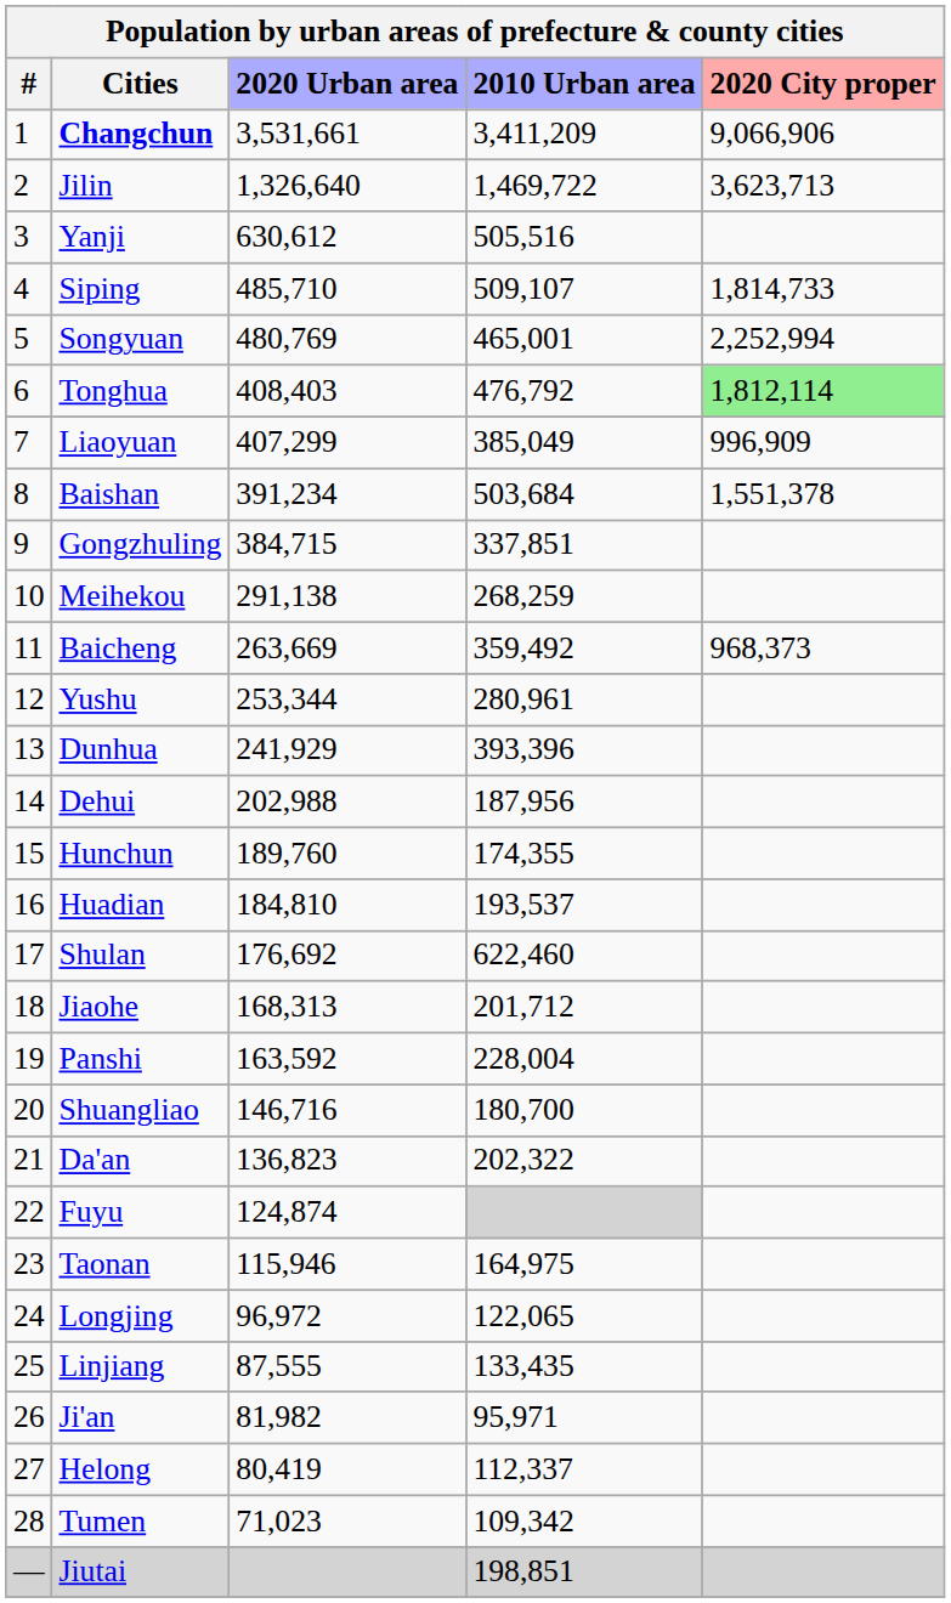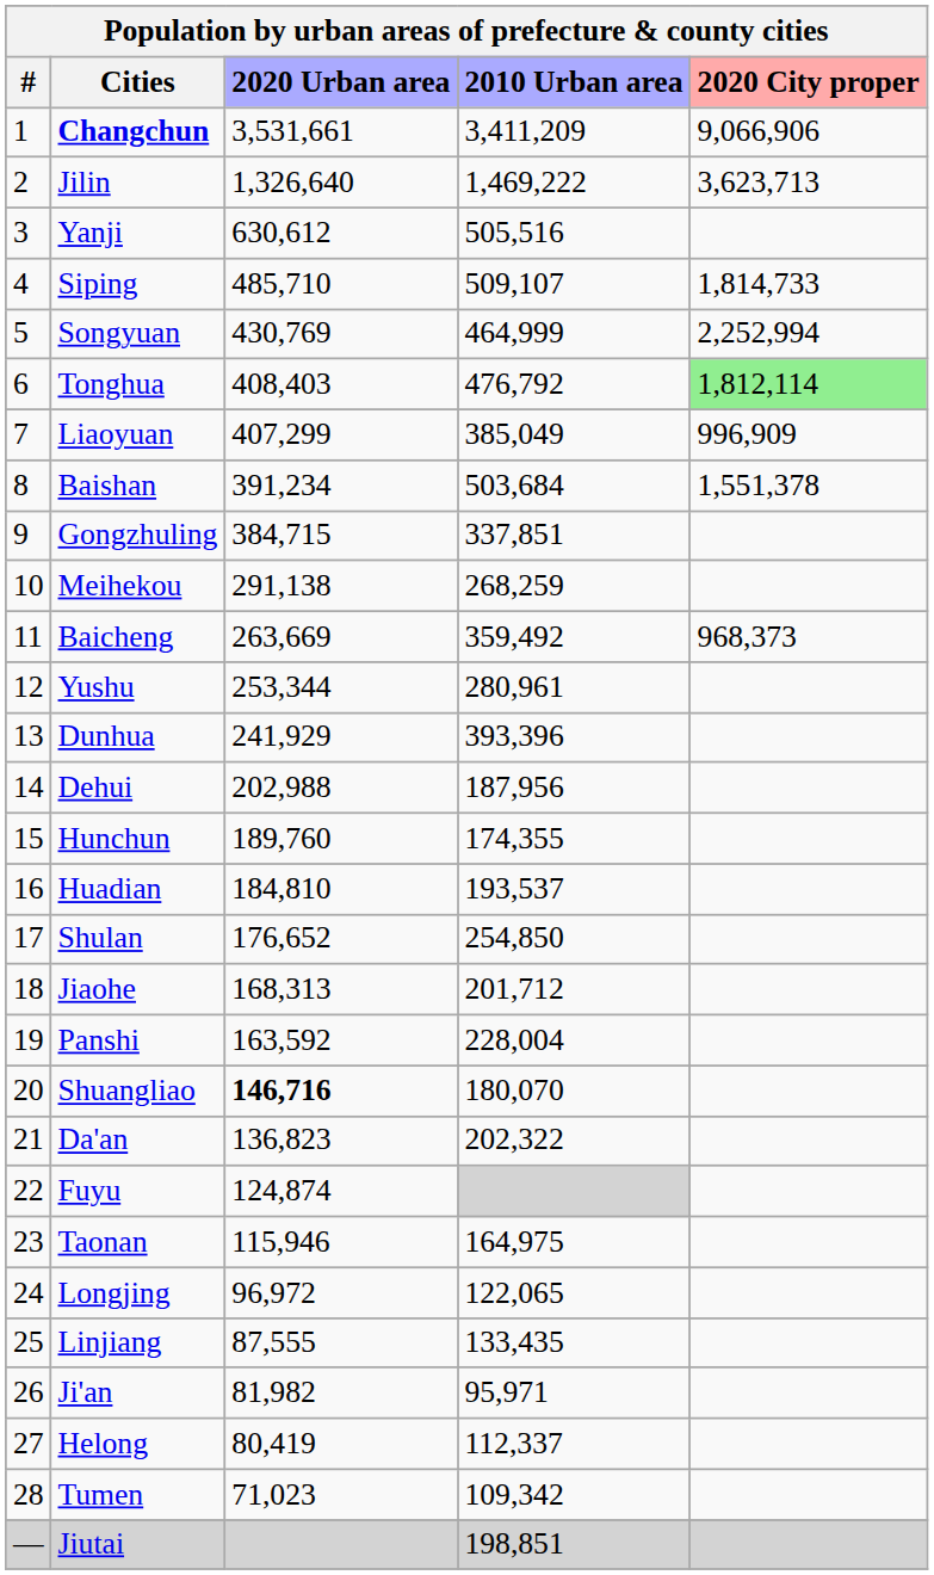Jilin | 2010 Urban area: 1,469,722 -> 1,469,222
Songyuan | 2020 Urban area: 480,769 -> 430,769
Songyuan | 2010 Urban area: 465,001 -> 464,999
Shulan | 2020 Urban area: 176,692 -> 176,652
Shulan | 2010 Urban area: 622,460 -> 254,850
Shuangliao | 2020 Urban area: normal -> bold
Shuangliao | 2010 Urban area: 180,700 -> 180,070
